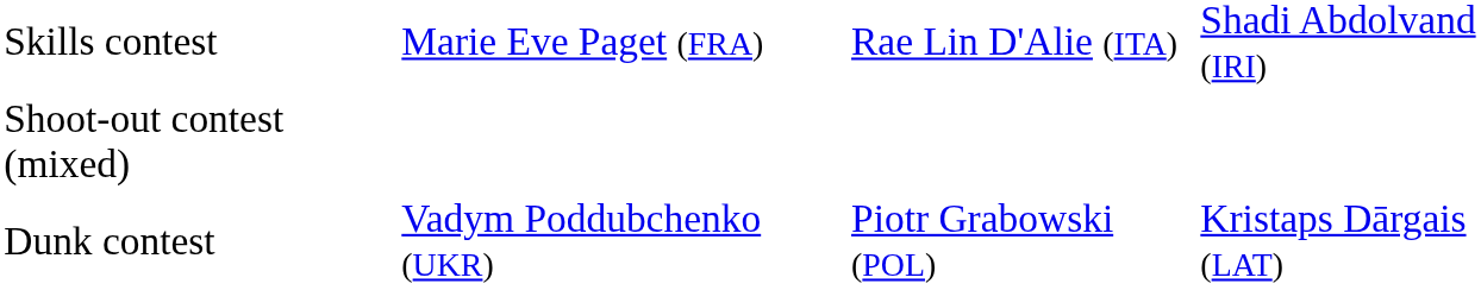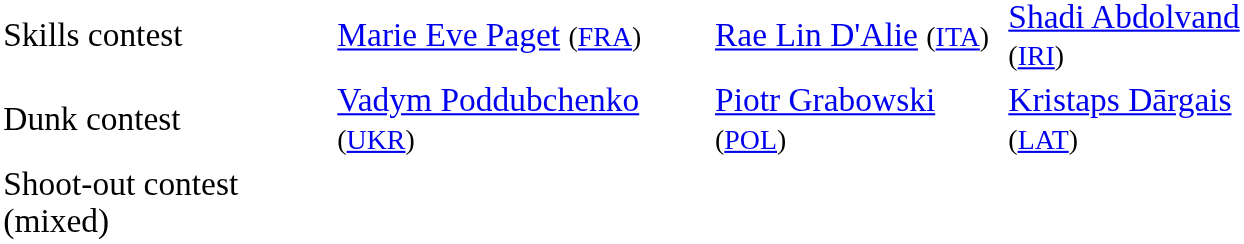rows swapped: Dunk contest <-> Shoot-out contest (mixed)
